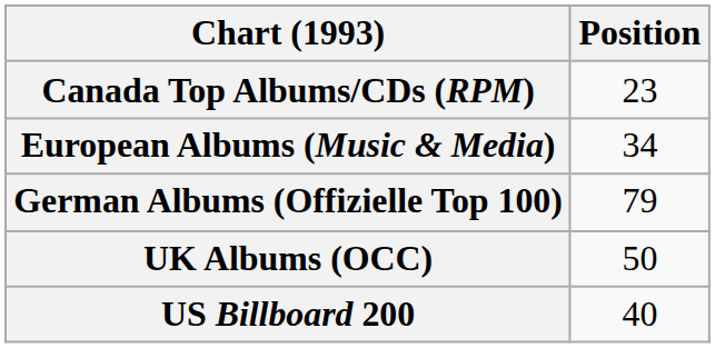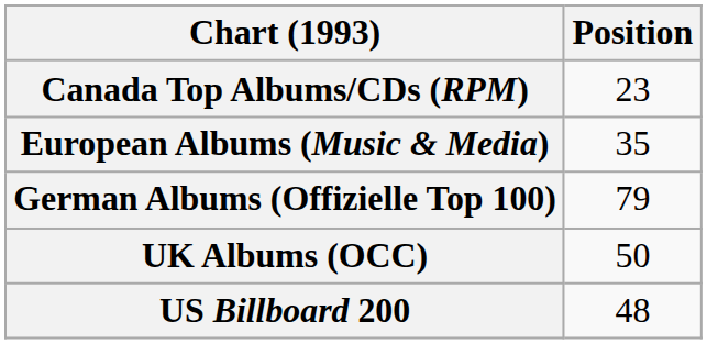European Albums (Music & Media) | Position: 34 -> 35
US Billboard 200 | Position: 40 -> 48
